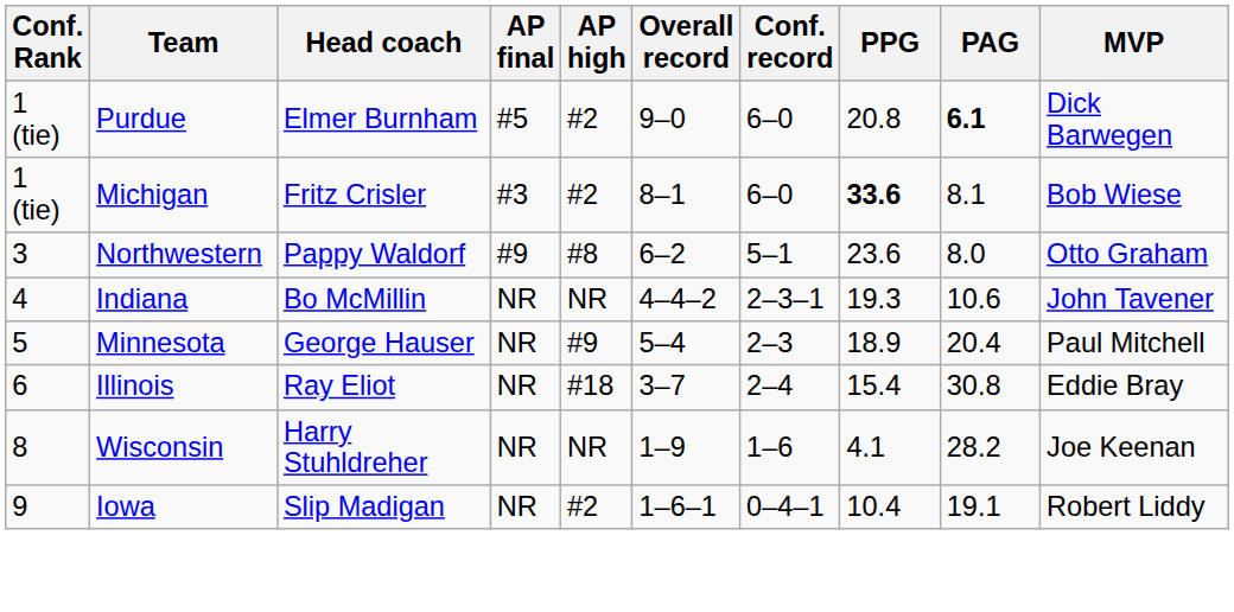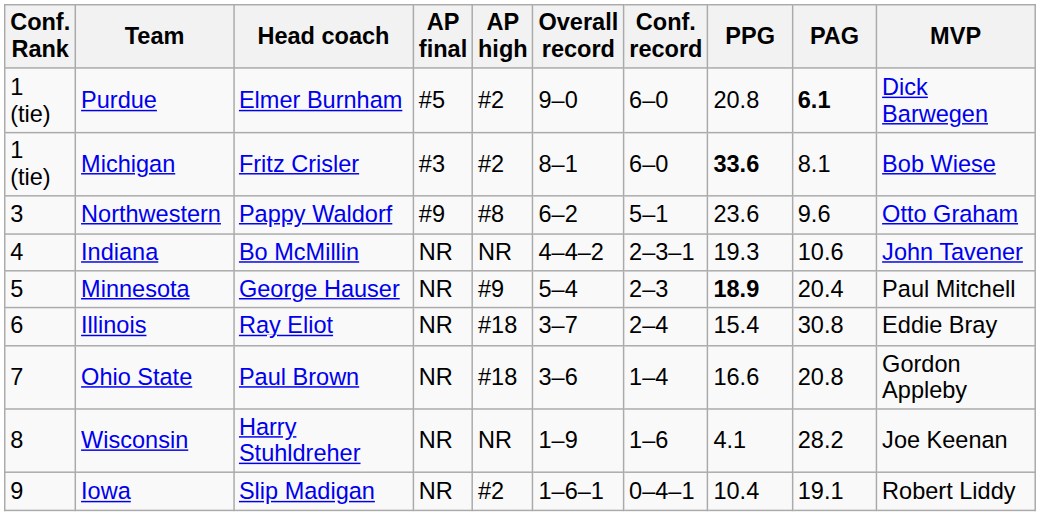Northwestern | PAG: 8.0 -> 9.6
Minnesota | PPG: normal -> bold
+ row: 7 | Ohio State | Paul Brown | NR | #18 | 3–6 | 1–4 | 16.6 | 20.8 | Gordon Appleby
